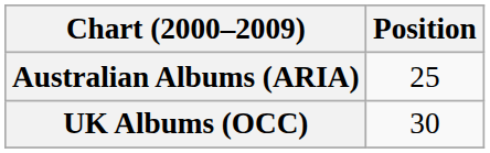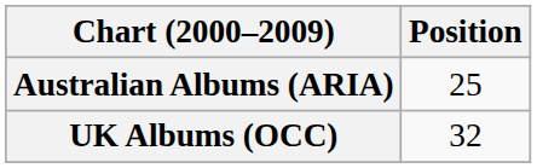UK Albums (OCC) | Position: 30 -> 32
